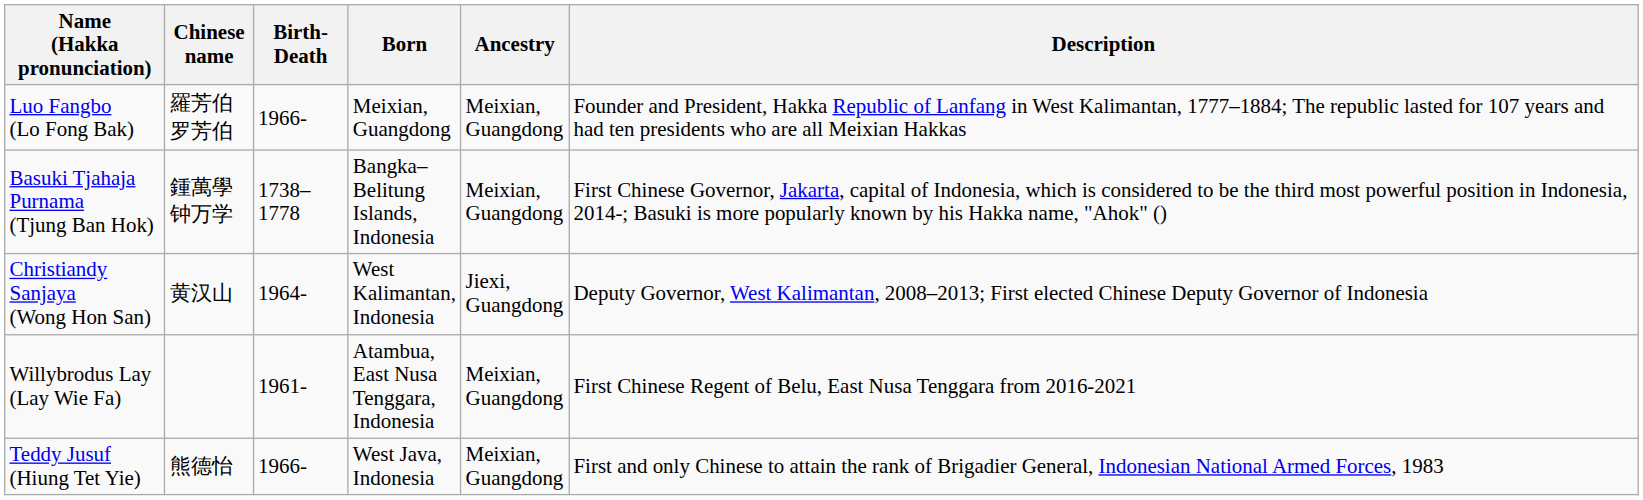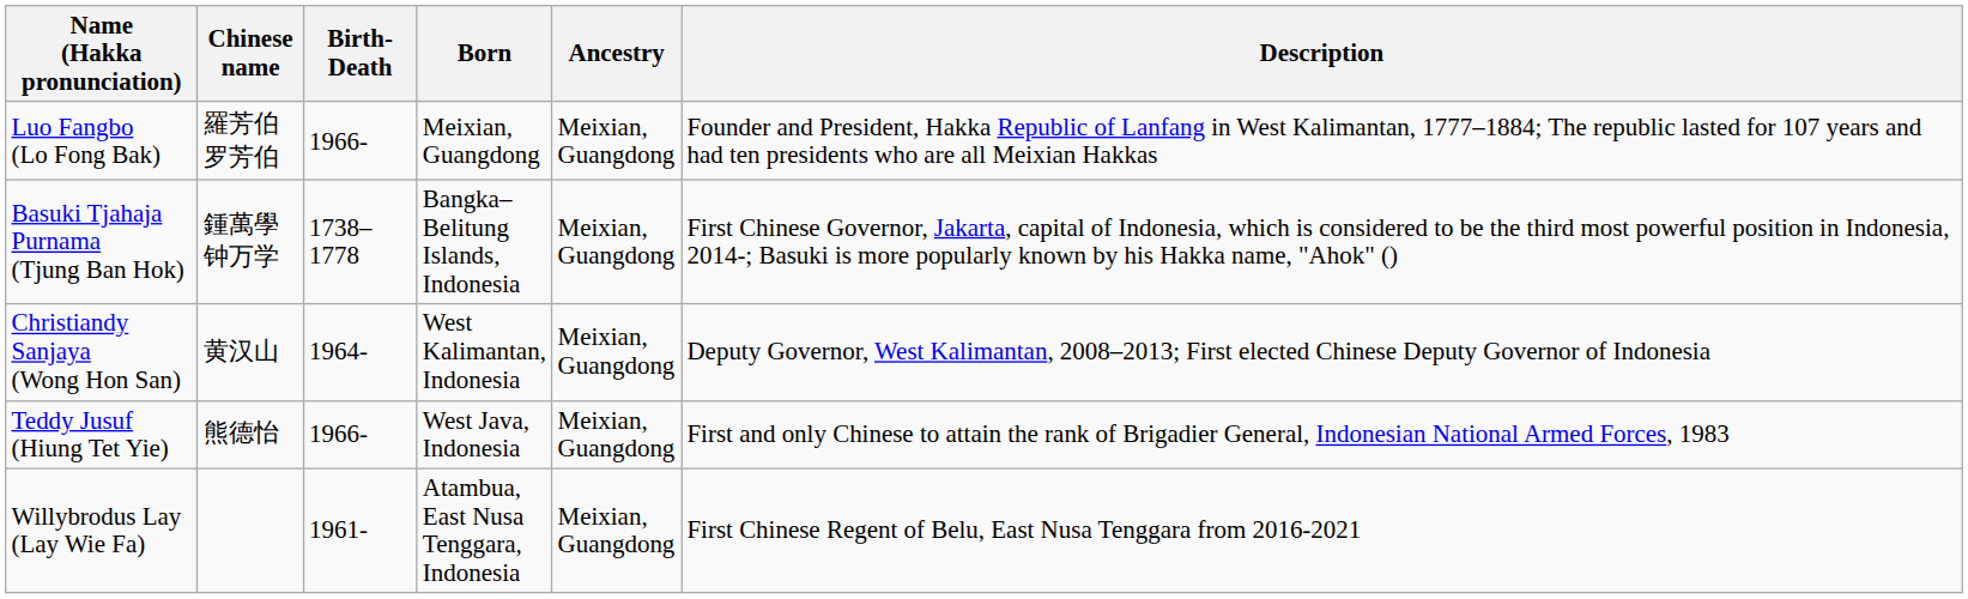Christiandy Sanjaya (Wong Hon San) | Ancestry: Jiexi, Guangdong -> Meixian, Guangdong
rows swapped: Teddy Jusuf (Hiung Tet Yie) <-> Willybrodus Lay (Lay Wie Fa)
